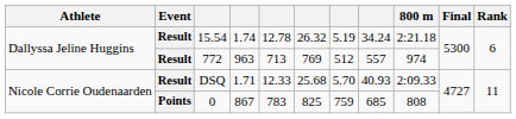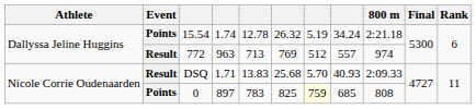15.54 | Event: Result -> Points
DSQ | column 5: 12.33 -> 13.83
0 | column 4: 867 -> 897
0 | column 7: no background -> lightyellow background
